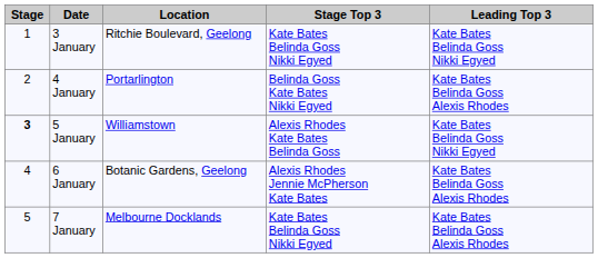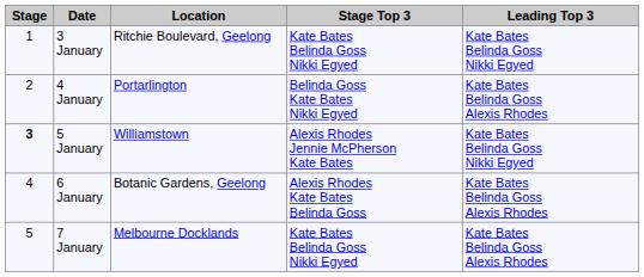5 January | Stage Top 3: Alexis Rhodes Kate Bates Belinda Goss -> Alexis Rhodes Jennie McPherson Kate Bates
6 January | Stage Top 3: Alexis Rhodes Jennie McPherson Kate Bates -> Alexis Rhodes Kate Bates Belinda Goss
